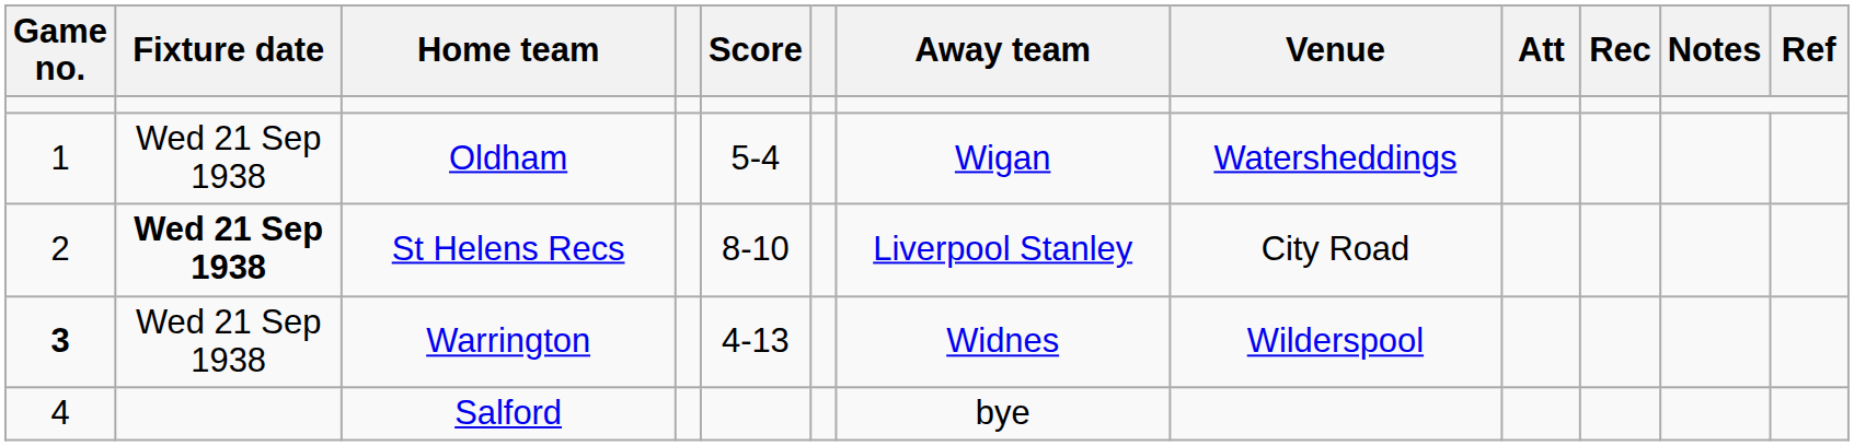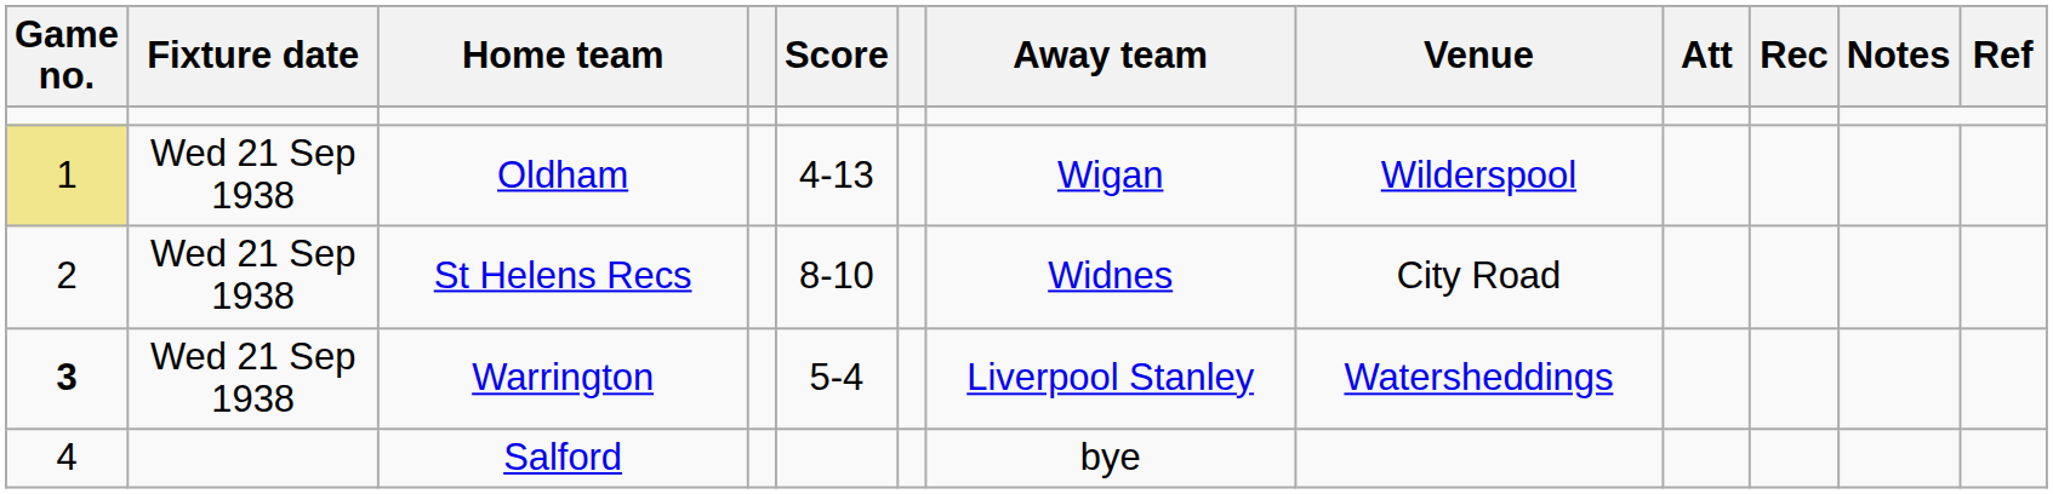Oldham | Game no.: no background -> khaki background
Oldham | Score: 5-4 -> 4-13
Oldham | Venue: Watersheddings -> Wilderspool
St Helens Recs | Fixture date: bold -> normal
St Helens Recs | Away team: Liverpool Stanley -> Widnes
Warrington | Score: 4-13 -> 5-4
Warrington | Away team: Widnes -> Liverpool Stanley
Warrington | Venue: Wilderspool -> Watersheddings
